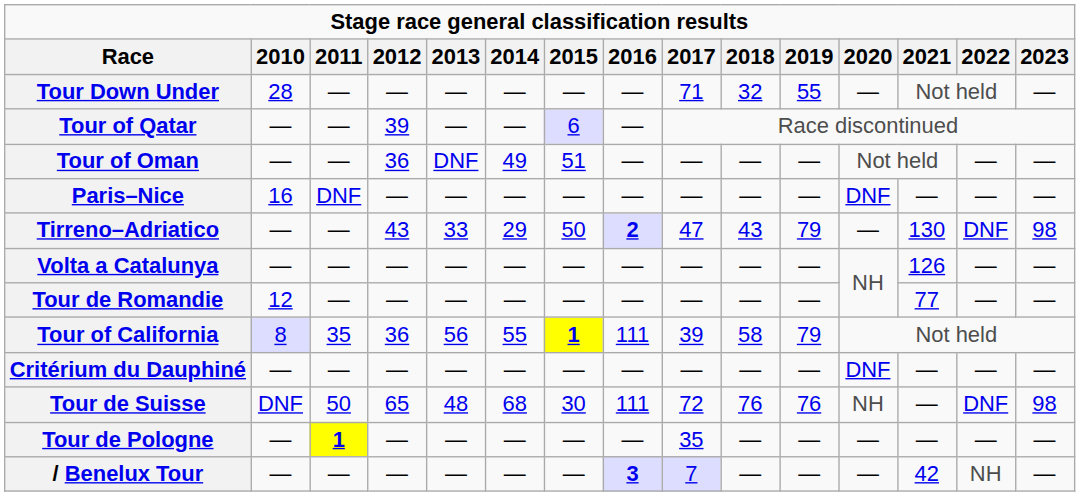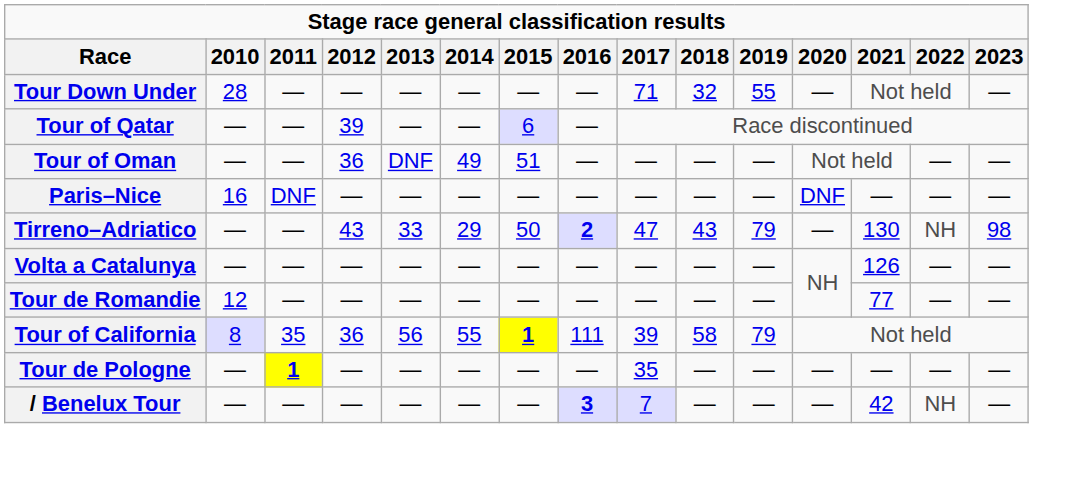Tirreno–Adriatico | 2022: DNF -> NH
- row: Critérium du Dauphiné | — | — | — | — | — | — | — | — | — | — | DNF | — | — | —
- row: Tour de Suisse | DNF | 50 | 65 | 48 | 68 | 30 | 111 | 72 | 76 | 76 | NH | — | DNF | 98
